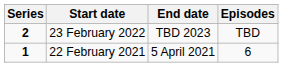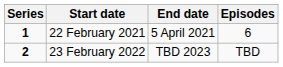rows swapped: 22 February 2021 <-> 23 February 2022
